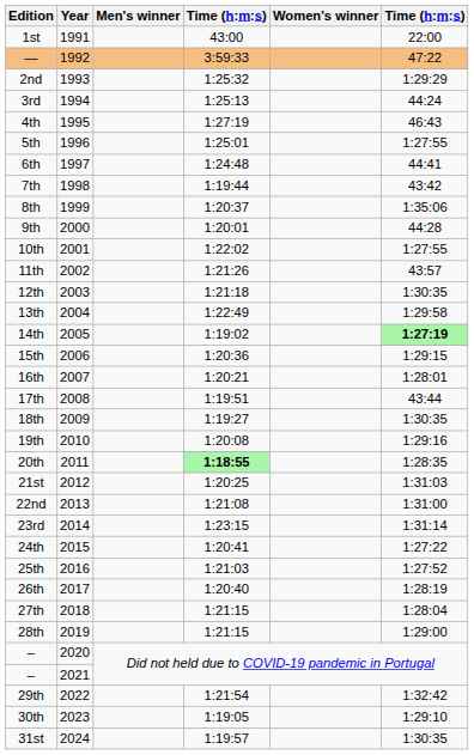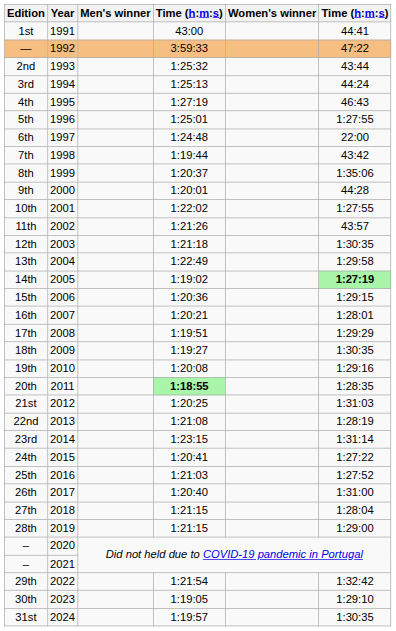1st | column 6: 22:00 -> 44:41
2nd | column 6: 1:29:29 -> 43:44
6th | column 6: 44:41 -> 22:00
17th | column 6: 43:44 -> 1:29:29
22nd | column 6: 1:31:00 -> 1:28:19
26th | column 6: 1:28:19 -> 1:31:00
